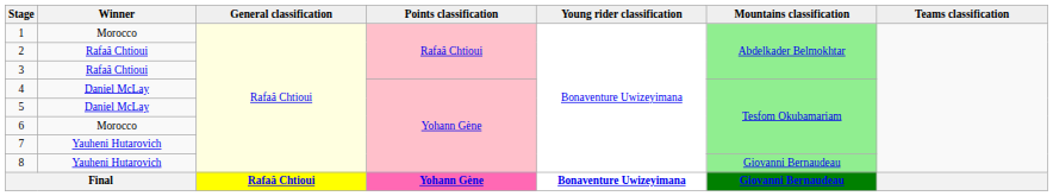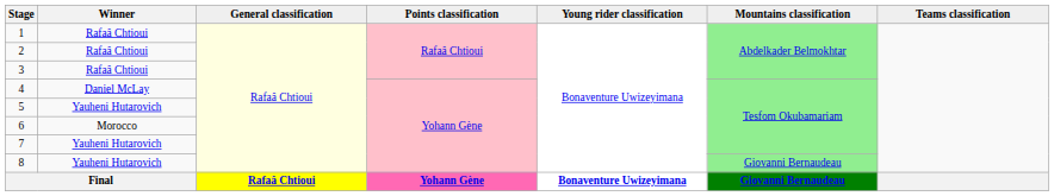1 | Winner: Morocco -> Rafaâ Chtioui
5 | Winner: Daniel McLay -> Yauheni Hutarovich
